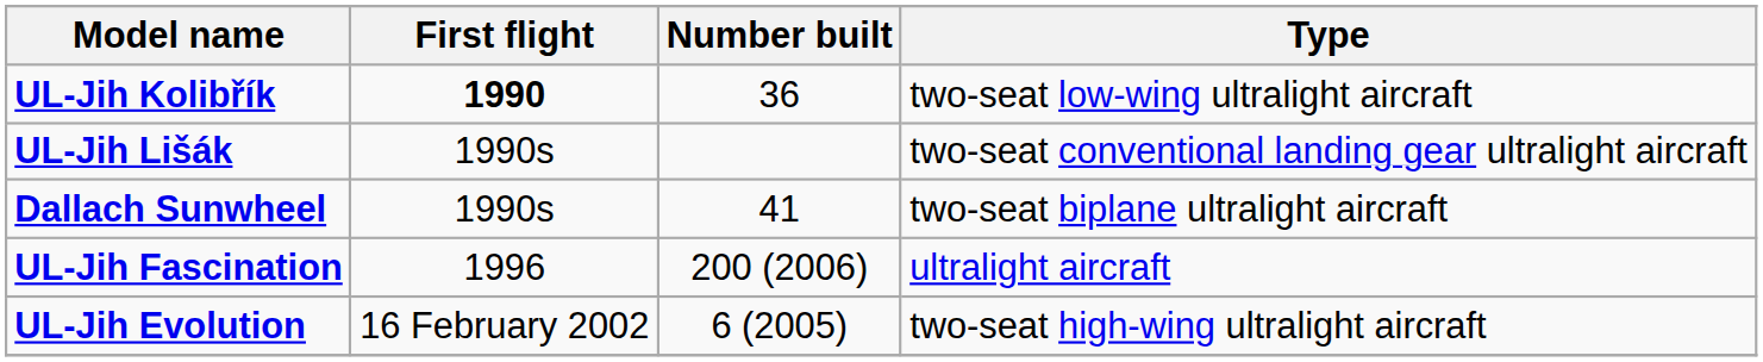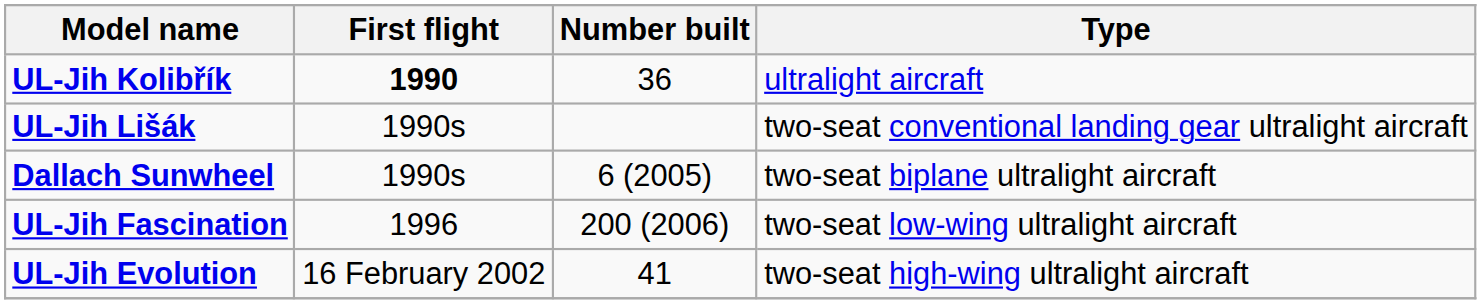UL-Jih Kolibřík | Type: two-seat low-wing ultralight aircraft -> ultralight aircraft
Dallach Sunwheel | Number built: 41 -> 6 (2005)
UL-Jih Fascination | Type: ultralight aircraft -> two-seat low-wing ultralight aircraft
UL-Jih Evolution | Number built: 6 (2005) -> 41
